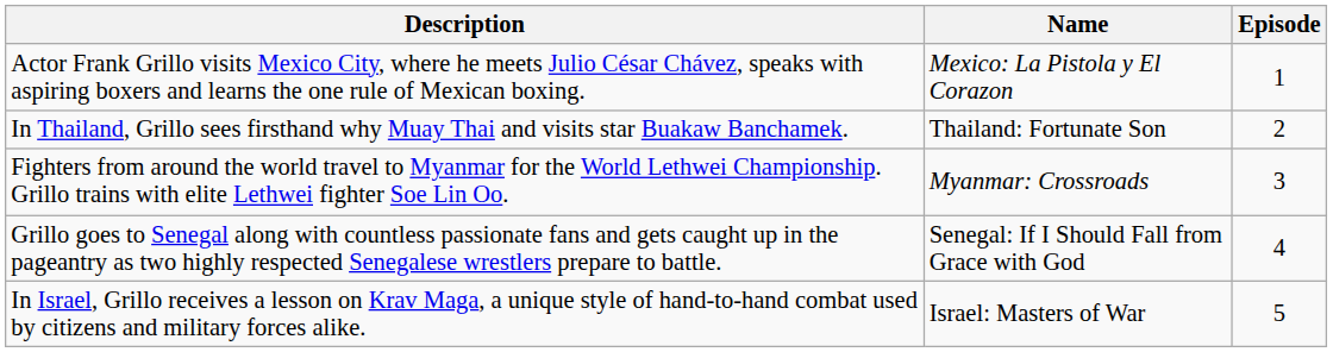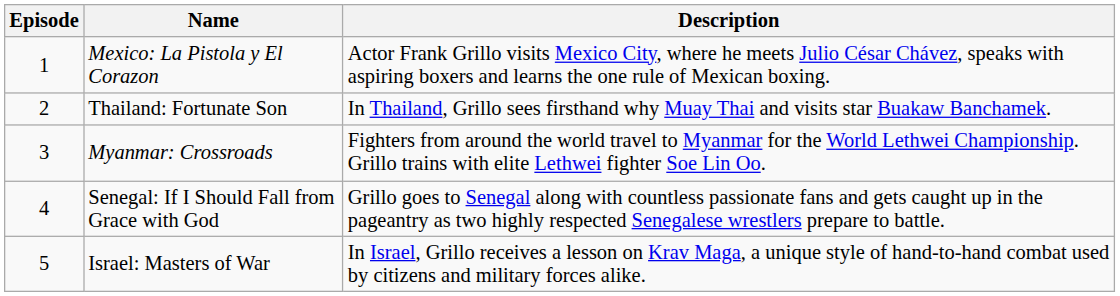columns swapped: Episode <-> Description
